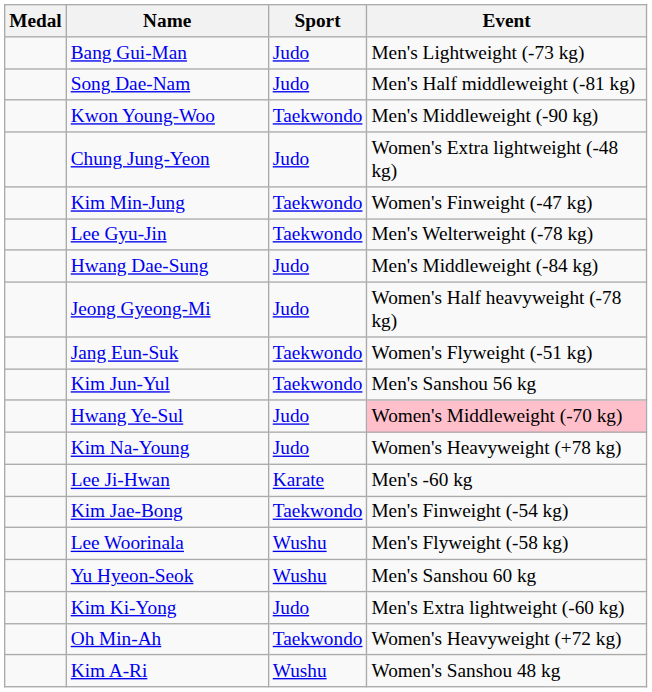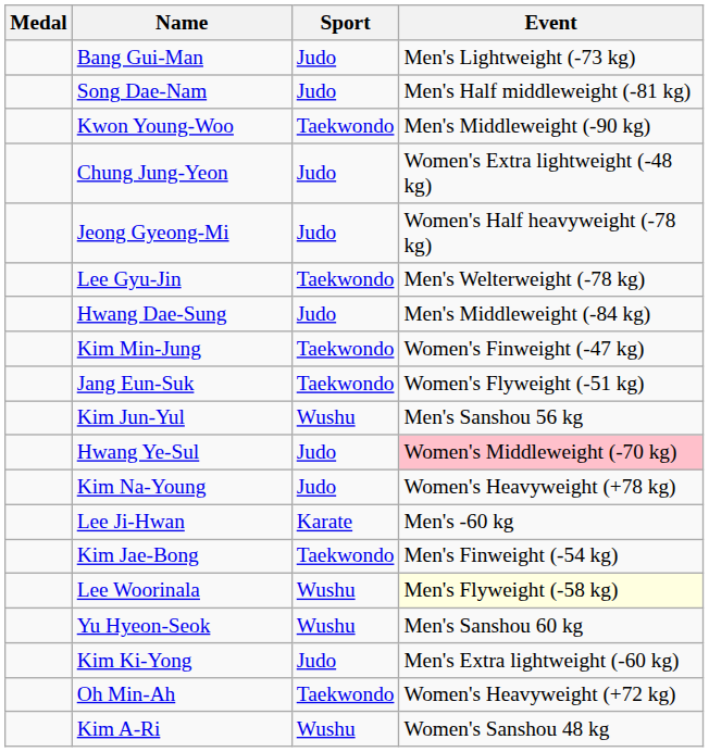rows swapped: Jeong Gyeong-Mi <-> Kim Min-Jung
Kim Jun-Yul | Sport: Taekwondo -> Wushu
Lee Woorinala | Event: no background -> lightyellow background
